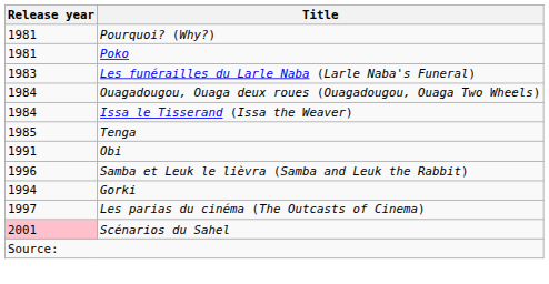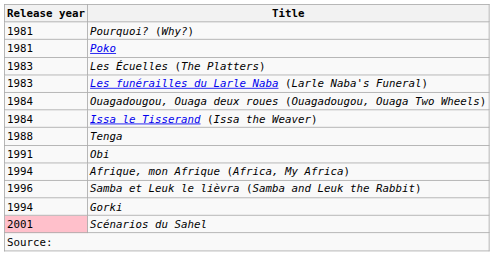+ row: 1983 | Les Écuelles (The Platters)
Tenga | Release year: 1985 -> 1988
+ row: 1994 | Afrique, mon Afrique (Africa, My Africa)
- row: 1997 | Les parias du cinéma (The Outcasts of Cinema)
